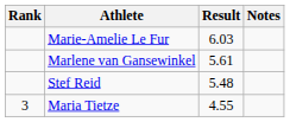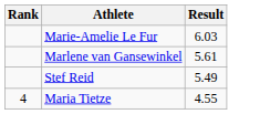- column: Notes
Stef Reid | Result: 5.48 -> 5.49
Maria Tietze | Rank: 3 -> 4
